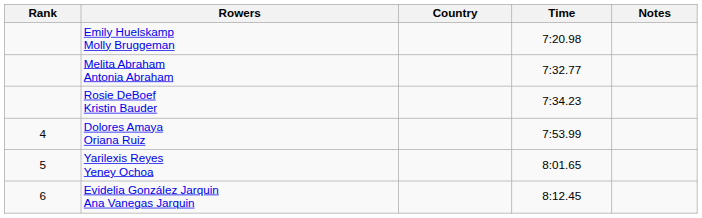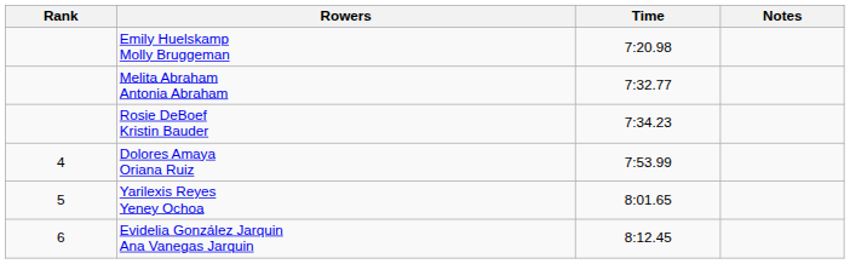- column: Country
